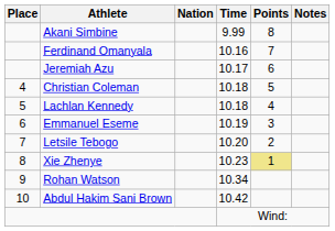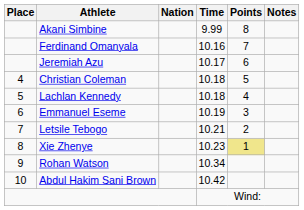Letsile Tebogo | Time: 10.20 -> 10.21
